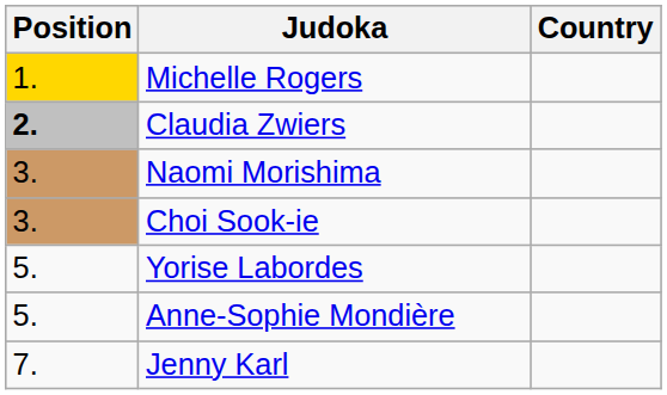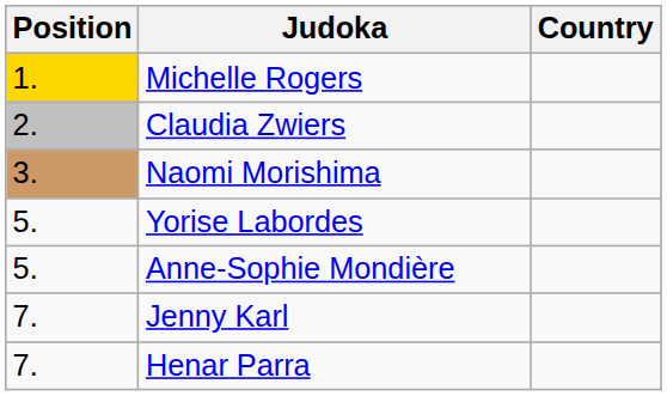Claudia Zwiers | Position: bold -> normal
- row: 3. | Choi Sook-ie
+ row: 7. | Henar Parra
